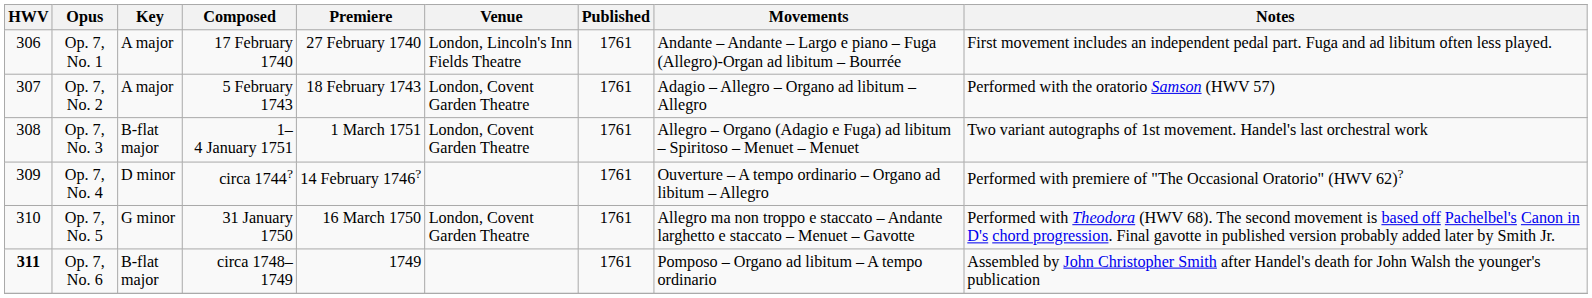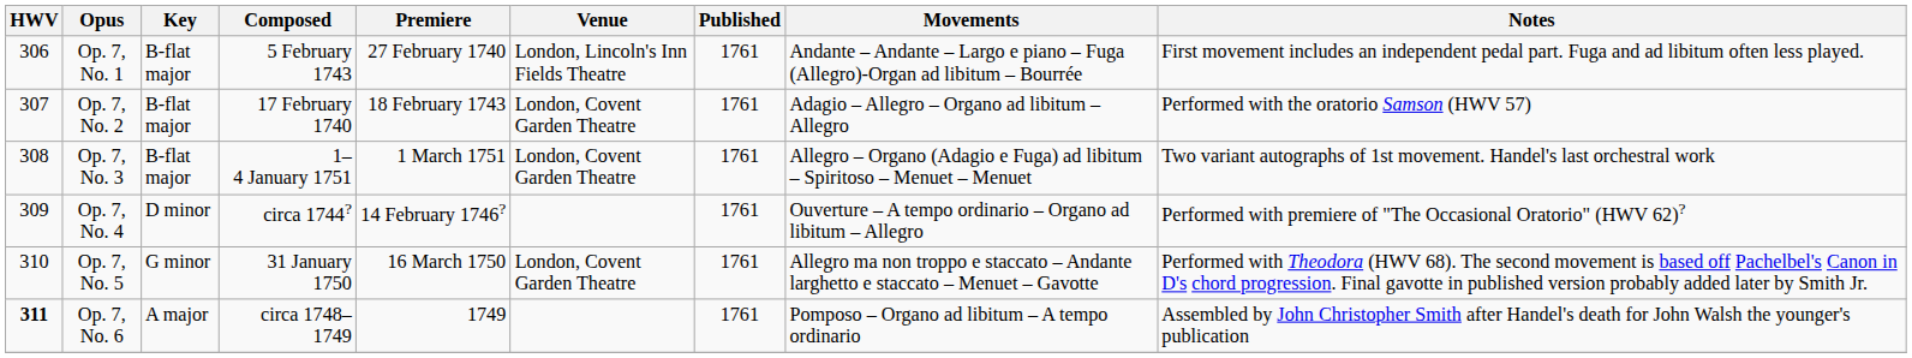Op. 7, No. 1 | Key: A major -> B-flat major
Op. 7, No. 1 | Composed: 17 February 1740 -> 5 February 1743
Op. 7, No. 2 | Key: A major -> B-flat major
Op. 7, No. 2 | Composed: 5 February 1743 -> 17 February 1740
Op. 7, No. 6 | Key: B-flat major -> A major
